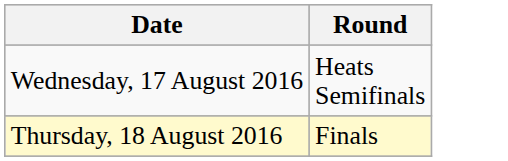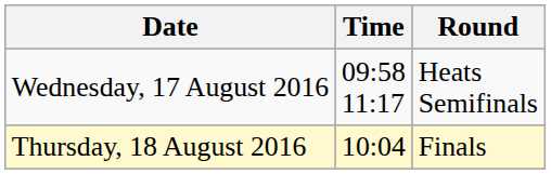+ column: Time | 09:58 11:17 | 10:04
